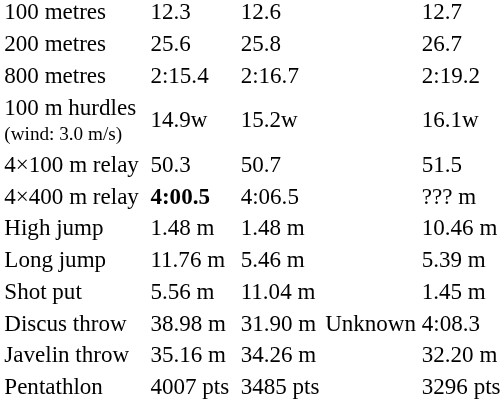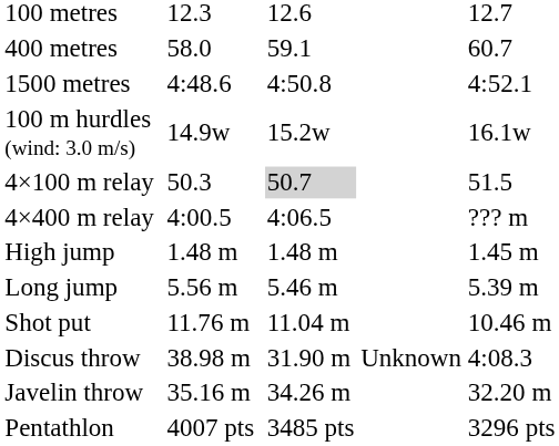- row: 200 metres | 25.6 | 25.8 | 26.7
+ row: 400 metres | 58.0 | 59.1 | 60.7
- row: 800 metres | 2:15.4 | 2:16.7 | 2:19.2
+ row: 1500 metres | 4:48.6 | 4:50.8 | 4:52.1
4×100 m relay | column 5: no background -> lightgrey background
4×400 m relay | column 3: bold -> normal
High jump | column 7: 10.46 m -> 1.45 m
Long jump | column 3: 11.76 m -> 5.56 m
Shot put | column 3: 5.56 m -> 11.76 m
Shot put | column 7: 1.45 m -> 10.46 m
